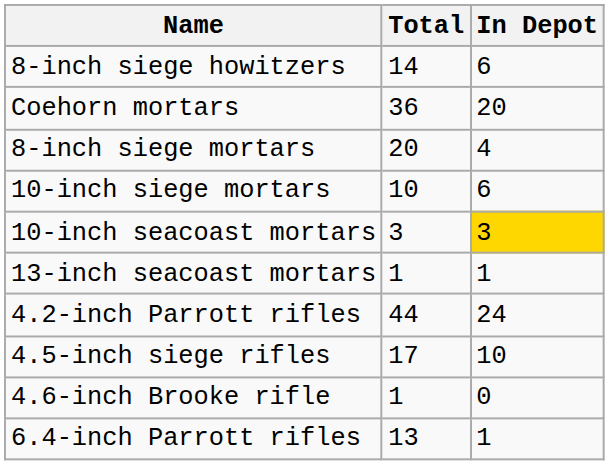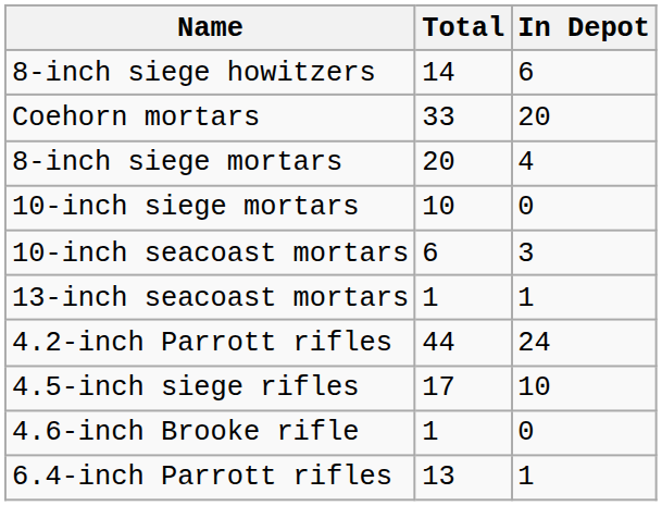Coehorn mortars | Total: 36 -> 33
10-inch siege mortars | In Depot: 6 -> 0
10-inch seacoast mortars | Total: 3 -> 6
10-inch seacoast mortars | In Depot: gold background -> no background
